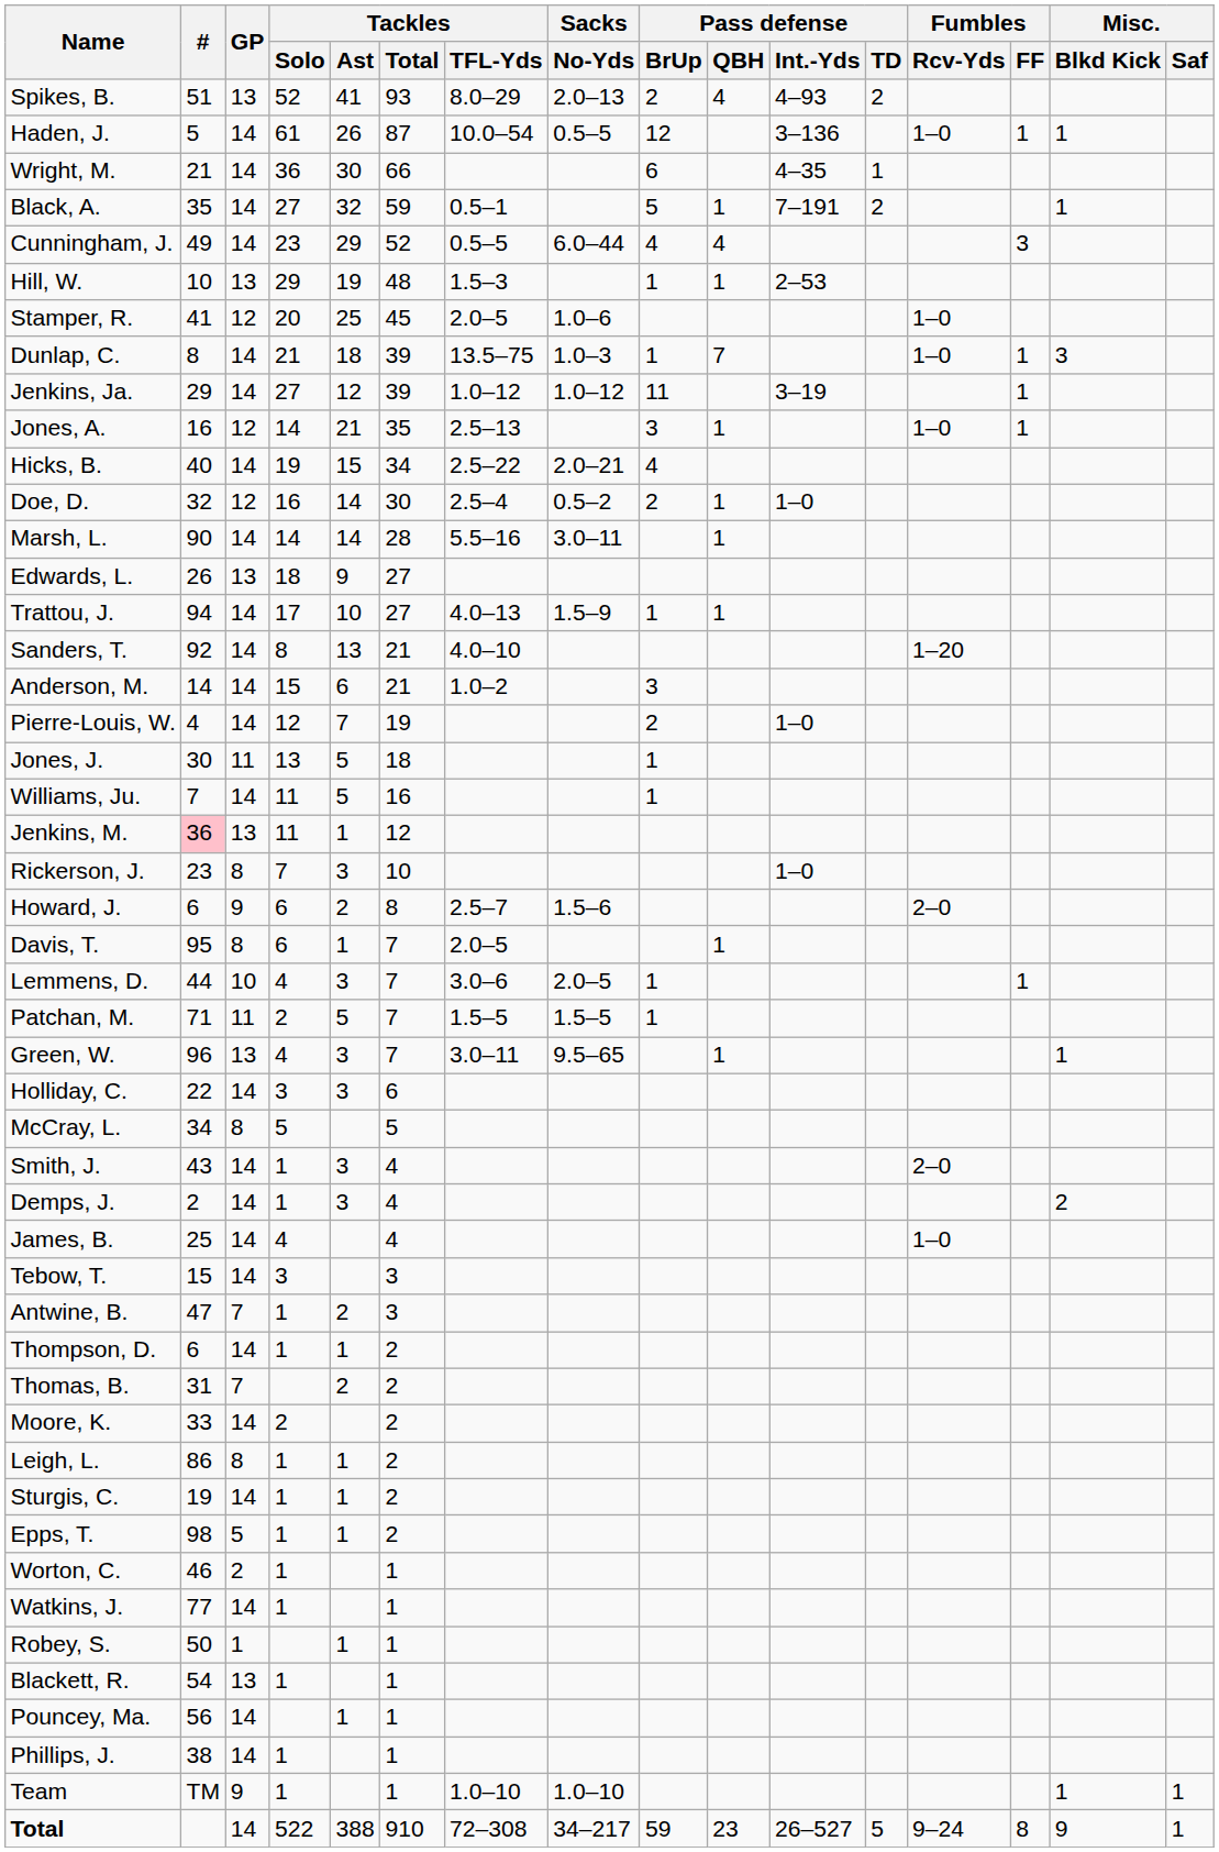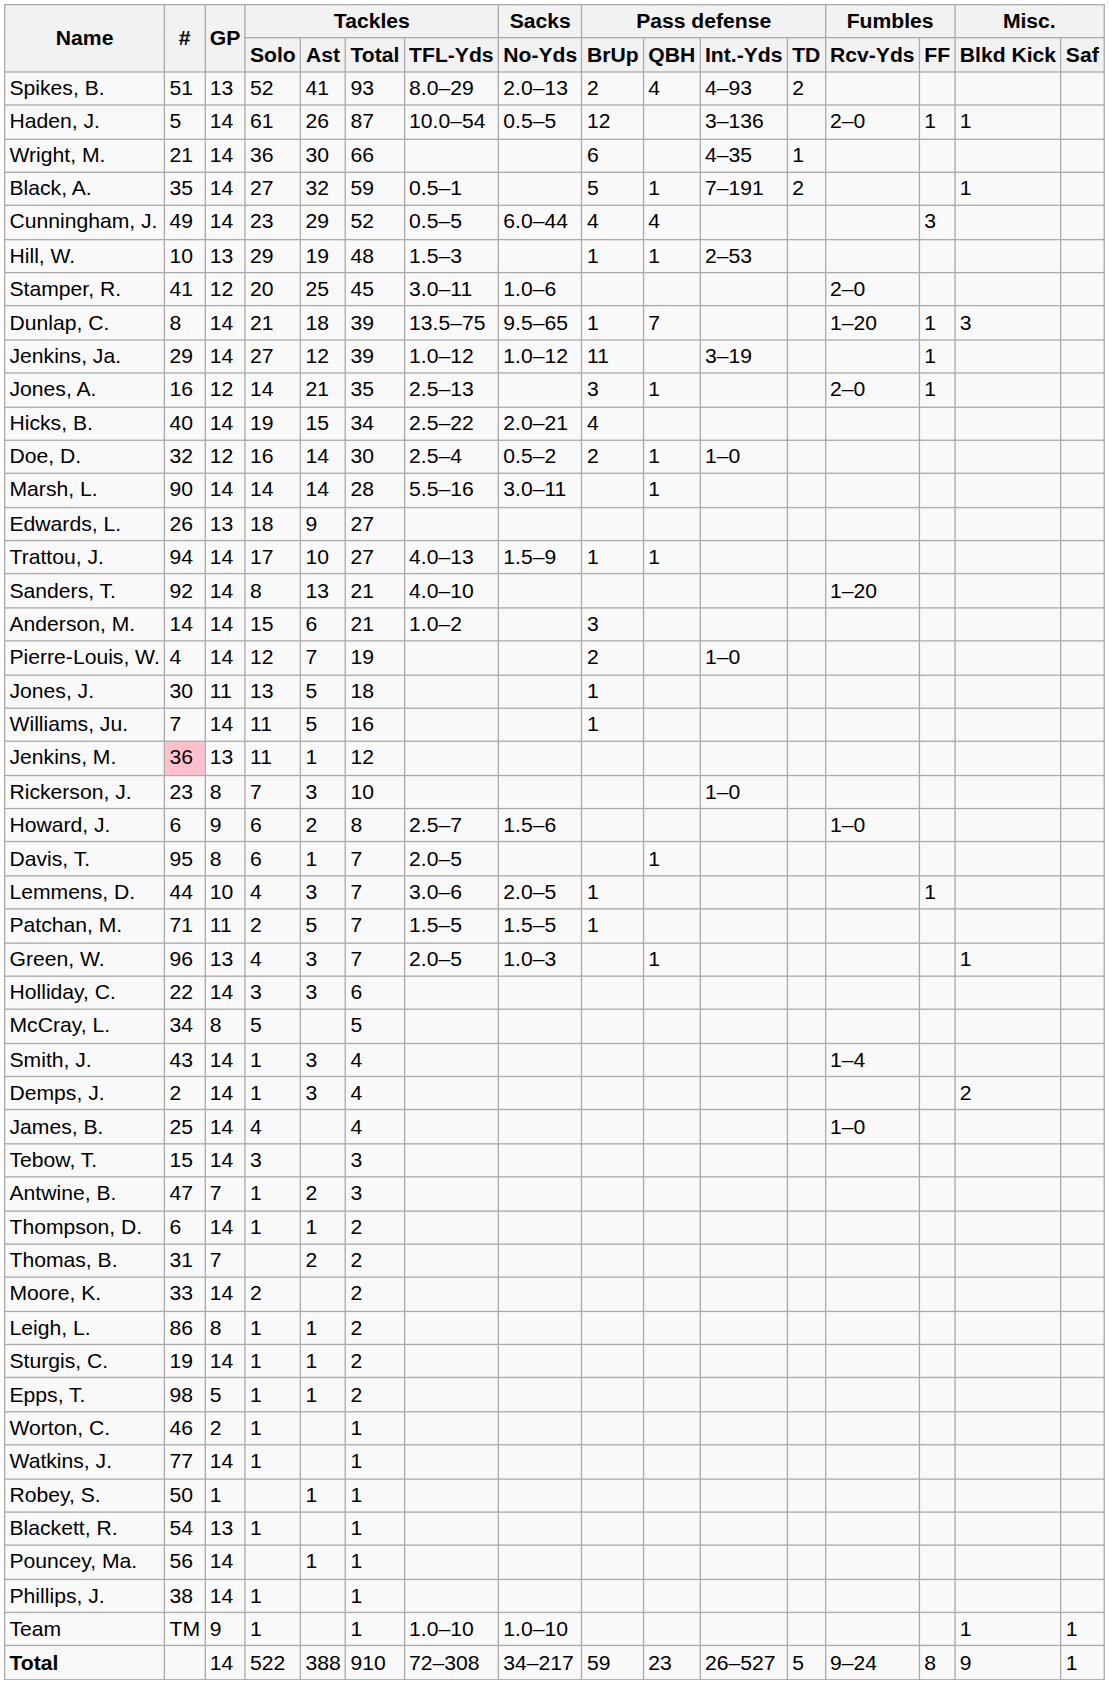Haden, J. | Fumbles / Rcv-Yds: 1–0 -> 2–0
Stamper, R. | Tackles / TFL-Yds: 2.0–5 -> 3.0–11
Stamper, R. | Fumbles / Rcv-Yds: 1–0 -> 2–0
Dunlap, C. | Sacks / No-Yds: 1.0–3 -> 9.5–65
Dunlap, C. | Fumbles / Rcv-Yds: 1–0 -> 1–20
Jones, A. | Fumbles / Rcv-Yds: 1–0 -> 2–0
Howard, J. | Fumbles / Rcv-Yds: 2–0 -> 1–0
Green, W. | Tackles / TFL-Yds: 3.0–11 -> 2.0–5
Green, W. | Sacks / No-Yds: 9.5–65 -> 1.0–3
Smith, J. | Fumbles / Rcv-Yds: 2–0 -> 1–4
